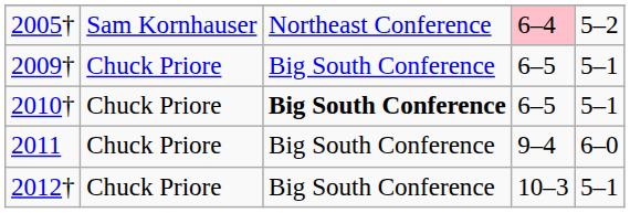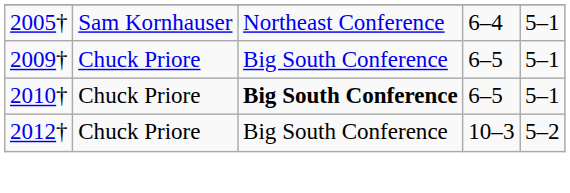2005† | column 4: pink background -> no background
2005† | column 5: 5–2 -> 5–1
- row: 2011 | Chuck Priore | Big South Conference | 9–4 | 6–0
2012† | column 5: 5–1 -> 5–2
